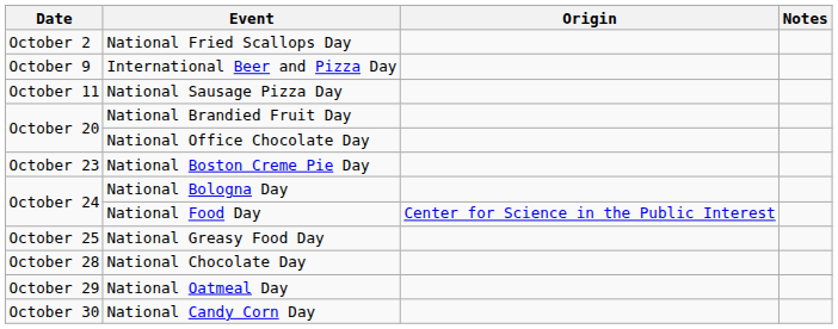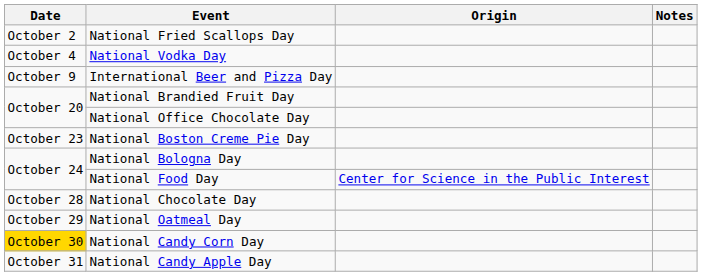+ row: October 4 | National Vodka Day
- row: October 11 | National Sausage Pizza Day
- row: October 25 | National Greasy Food Day
National Candy Corn Day | Date: no background -> gold background
+ row: October 31 | National Candy Apple Day
